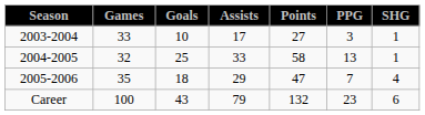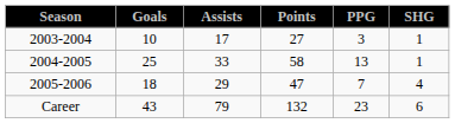- column: Games | 33 | 32 | 35 | 100
